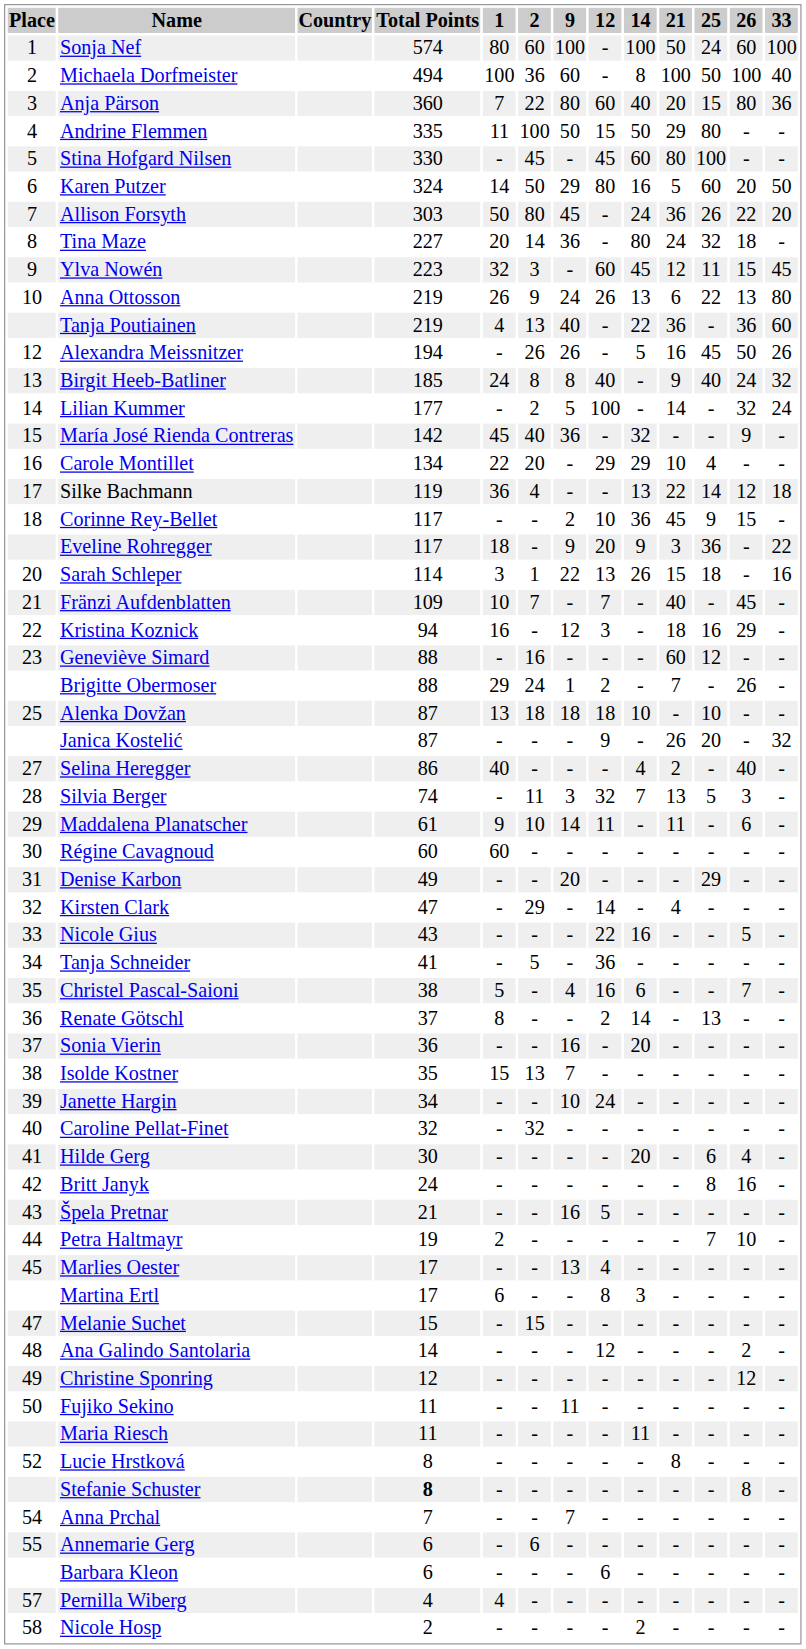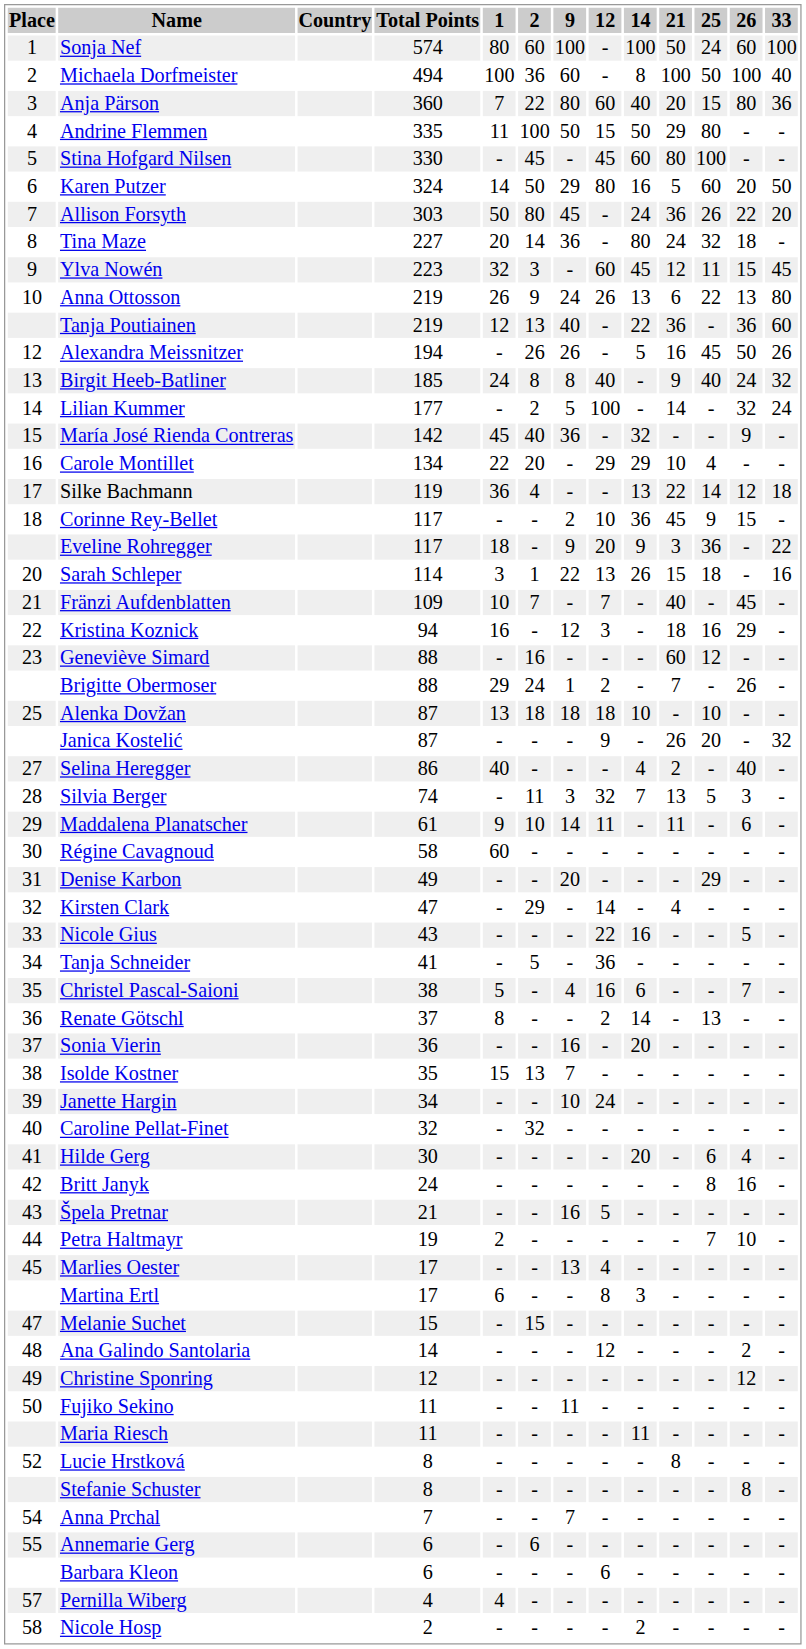Tanja Poutiainen | 1: 4 -> 12
Régine Cavagnoud | Total Points: 60 -> 58
Stefanie Schuster | Total Points: bold -> normal
